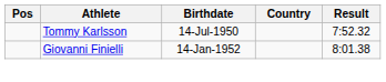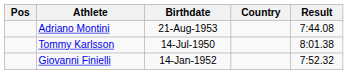+ row: Adriano Montini | 21-Aug-1953 | 7:44.08
Tommy Karlsson | Result: 7:52.32 -> 8:01.38
Giovanni Finielli | Result: 8:01.38 -> 7:52.32
